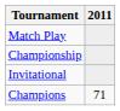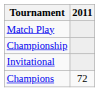Champions | 2011: 71 -> 72
